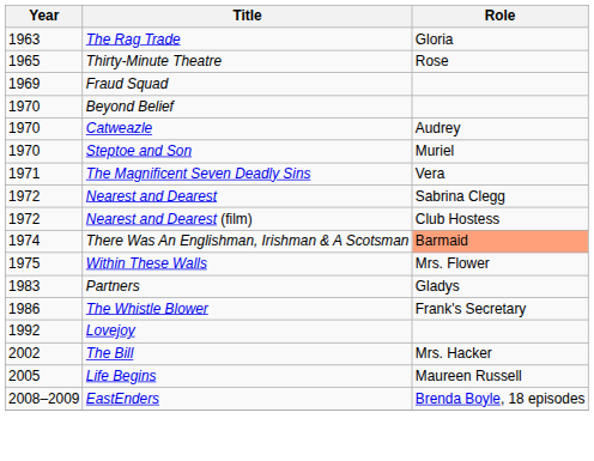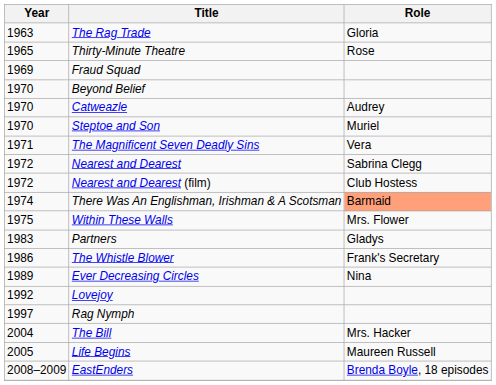+ row: 1989 | Ever Decreasing Circles | Nina
+ row: 1997 | Rag Nymph
The Bill | Year: 2002 -> 2004
